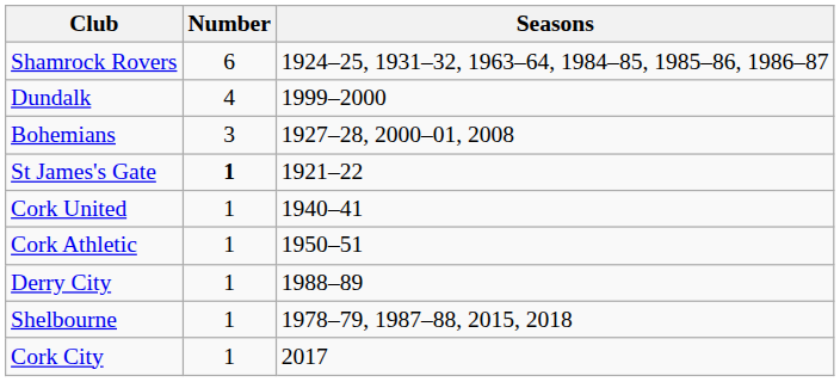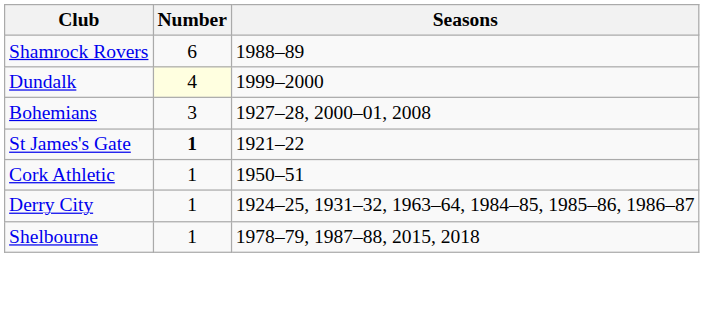Shamrock Rovers | Seasons: 1924–25, 1931–32, 1963–64, 1984–85, 1985–86, 1986–87 -> 1988–89
Dundalk | Number: no background -> lightyellow background
- row: Cork United | 1 | 1940–41
Derry City | Seasons: 1988–89 -> 1924–25, 1931–32, 1963–64, 1984–85, 1985–86, 1986–87
- row: Cork City | 1 | 2017
